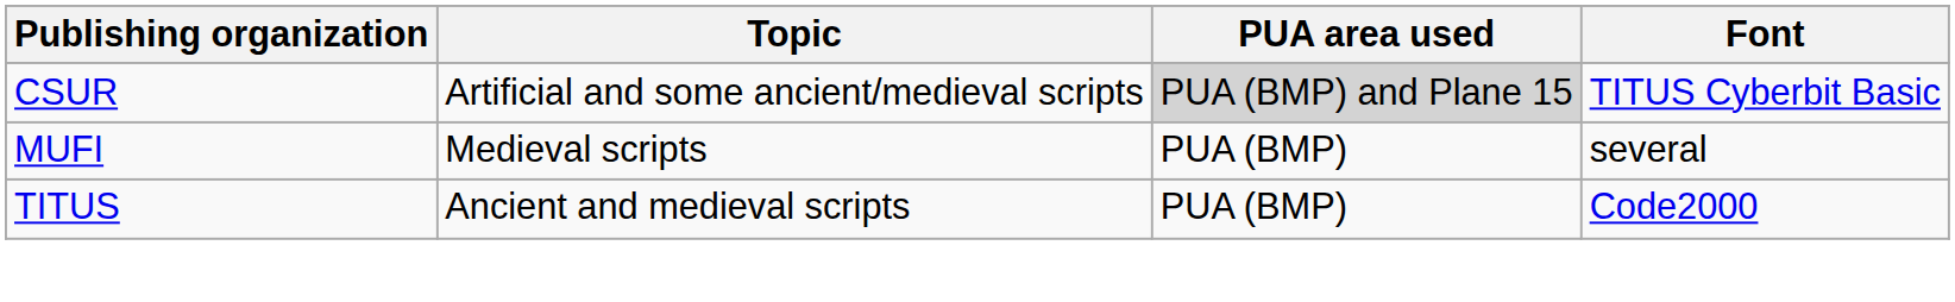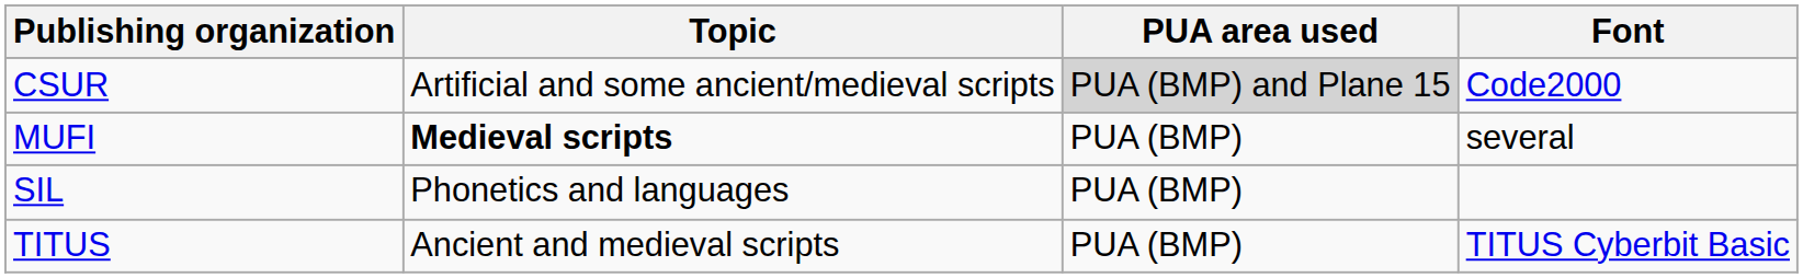CSUR | Font: TITUS Cyberbit Basic -> Code2000
MUFI | Topic: normal -> bold
+ row: SIL | Phonetics and languages | PUA (BMP)
TITUS | Font: Code2000 -> TITUS Cyberbit Basic
